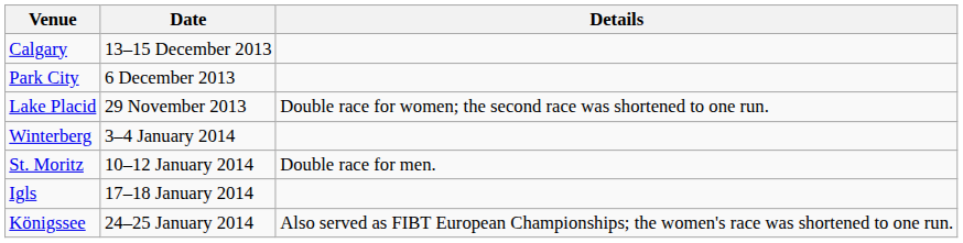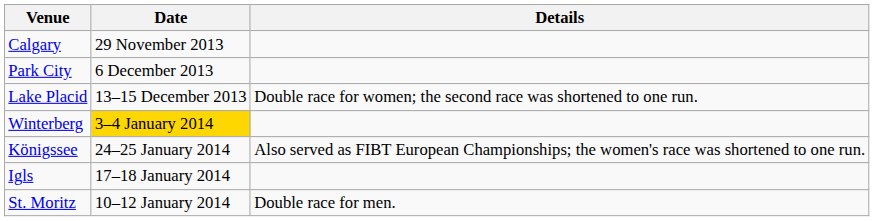Calgary | Date: 13–15 December 2013 -> 29 November 2013
Lake Placid | Date: 29 November 2013 -> 13–15 December 2013
Winterberg | Date: no background -> gold background
rows swapped: St. Moritz <-> Königssee
